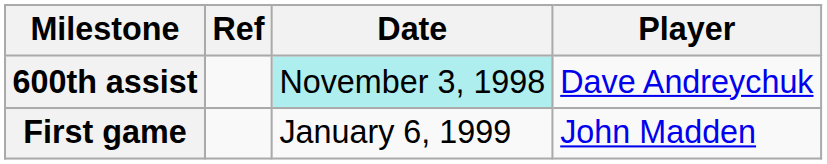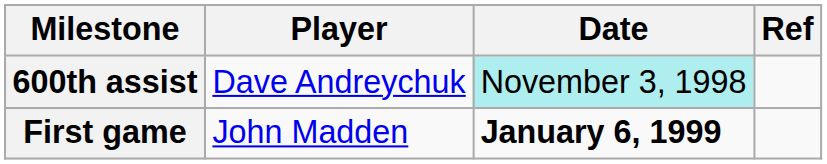columns swapped: Player <-> Ref
First game | Date: normal -> bold
